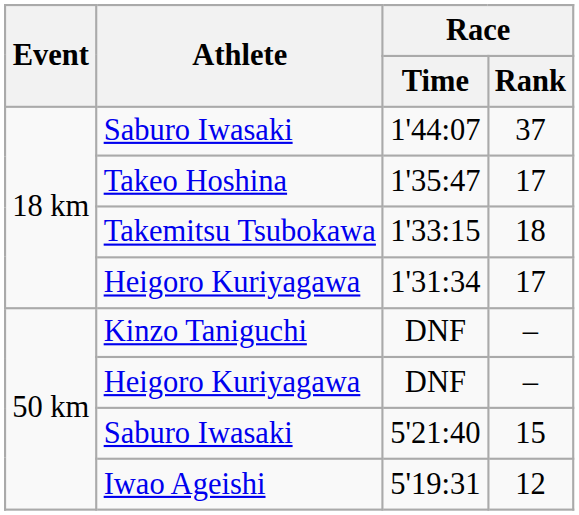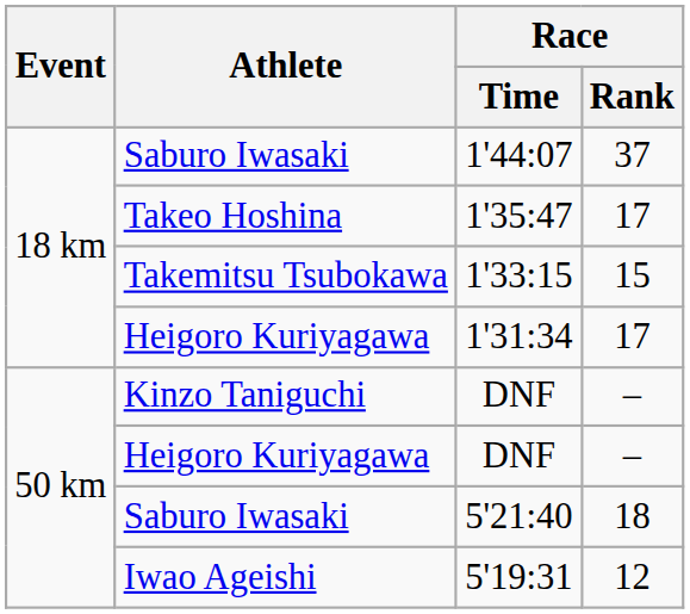1'33:15 | Race / Rank: 18 -> 15
5'21:40 | Race / Rank: 15 -> 18
